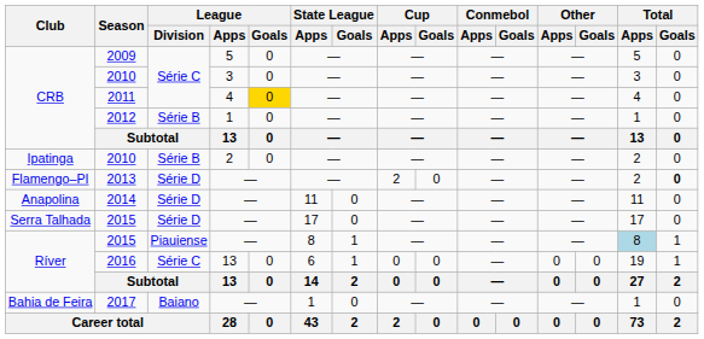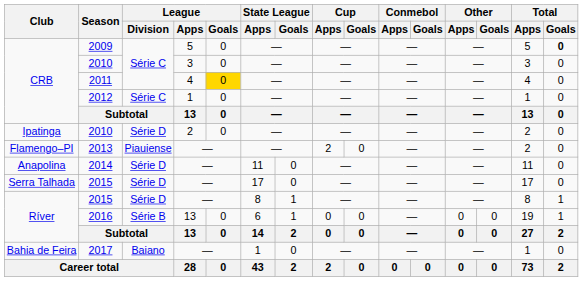2009 | Total / Goals: normal -> bold
2012 | League / Division: Série B -> Série C
Ipatinga / 2010 | League / Division: Série B -> Série D
2013 | League / Division: Série D -> Piauiense
2013 | Total / Goals: bold -> normal
Ríver / 2015 | League / Division: Piauiense -> Série D
Ríver / 2015 | Total / Apps: lightblue background -> no background
2016 | League / Division: Série C -> Série B
